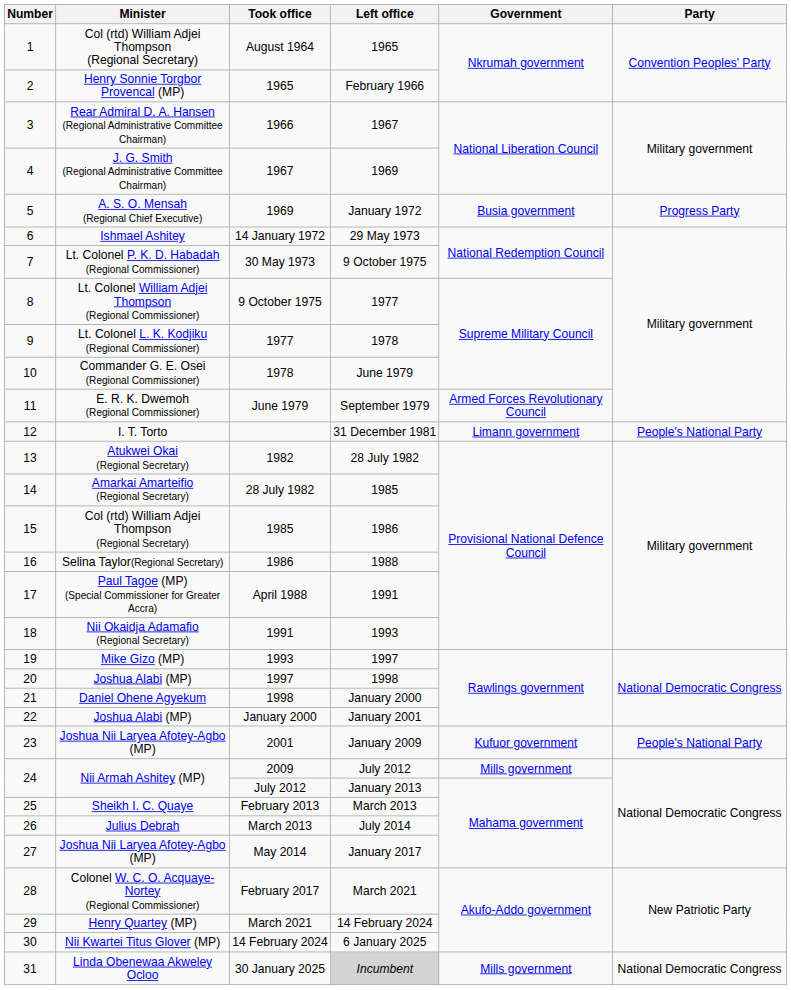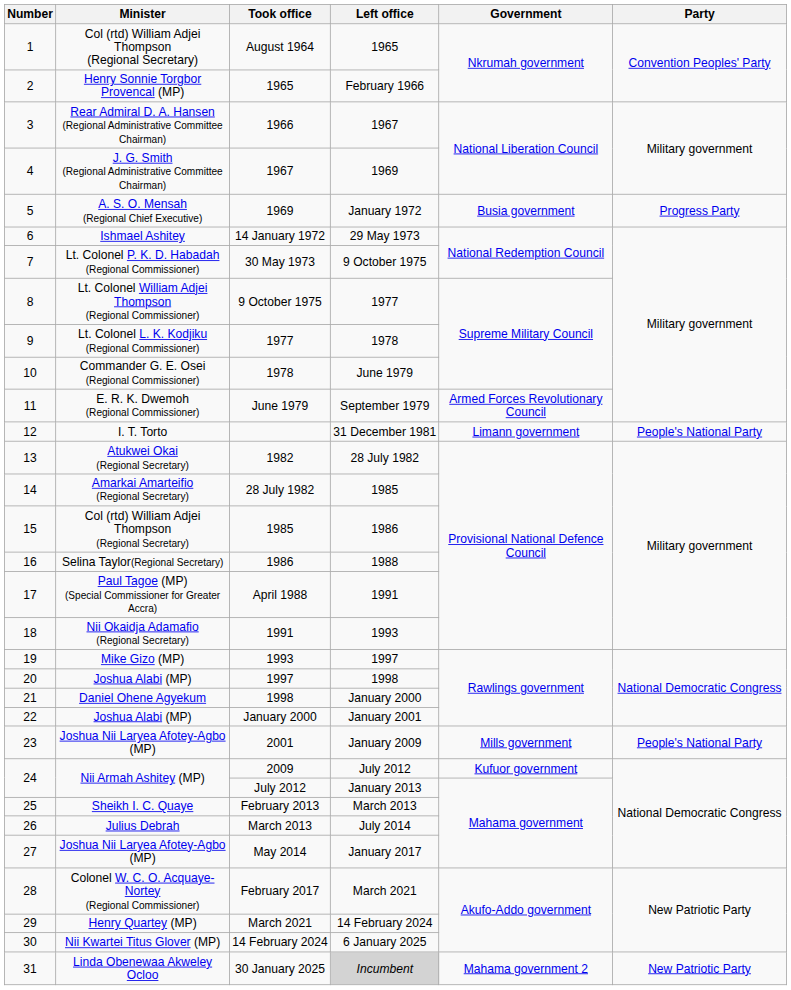2001 | Government: Kufuor government -> Mills government
2009 | Government: Mills government -> Kufuor government
30 January 2025 | Government: Mills government -> Mahama government 2
30 January 2025 | Party: National Democratic Congress -> New Patriotic Party
